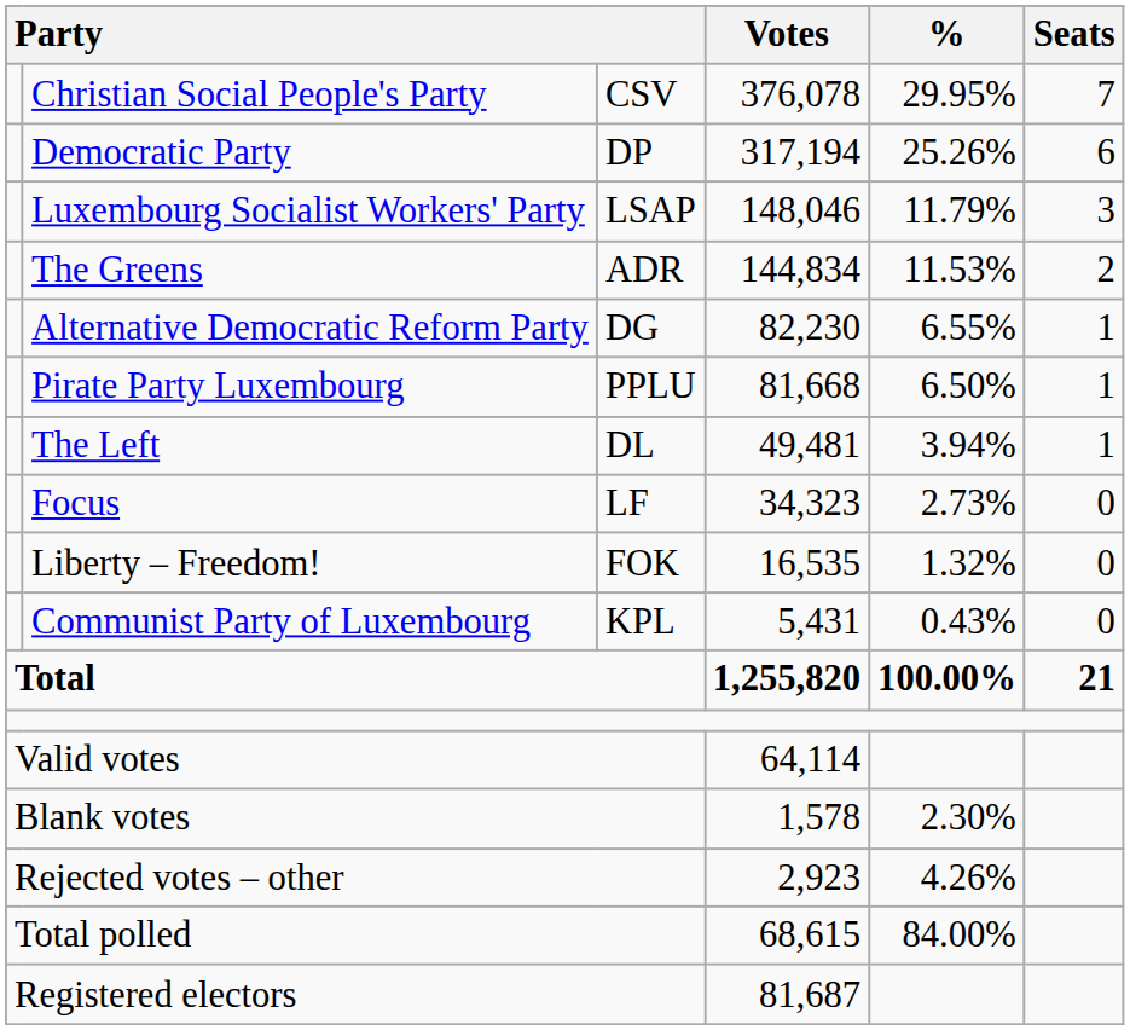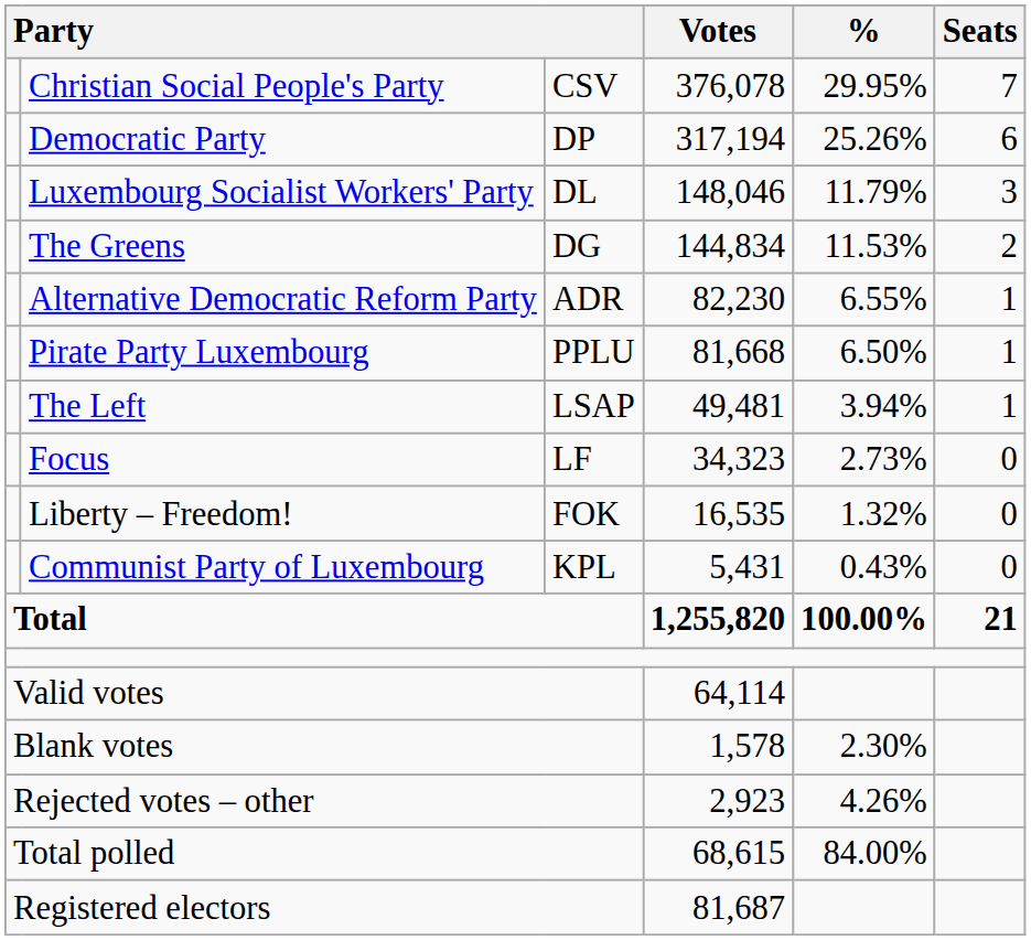Luxembourg Socialist Workers' Party | column 3: LSAP -> DL
The Greens | column 3: ADR -> DG
Alternative Democratic Reform Party | column 3: DG -> ADR
The Left | column 3: DL -> LSAP
